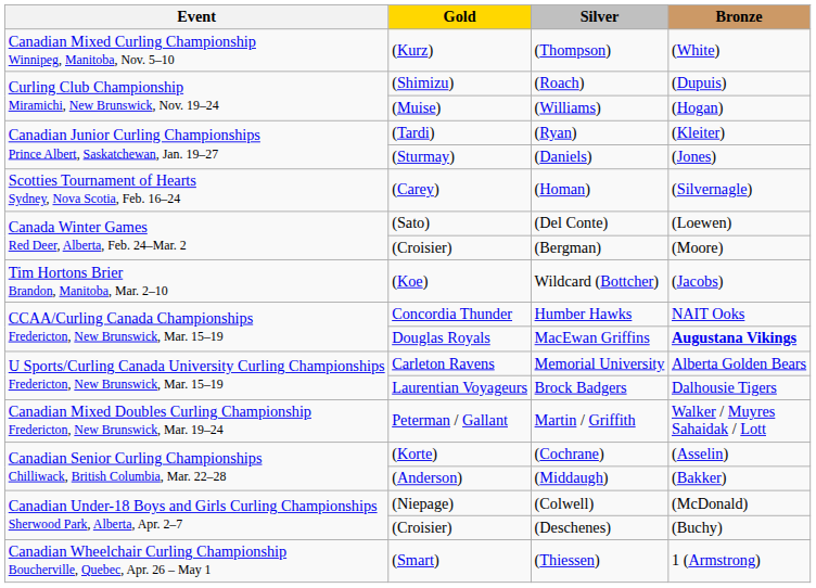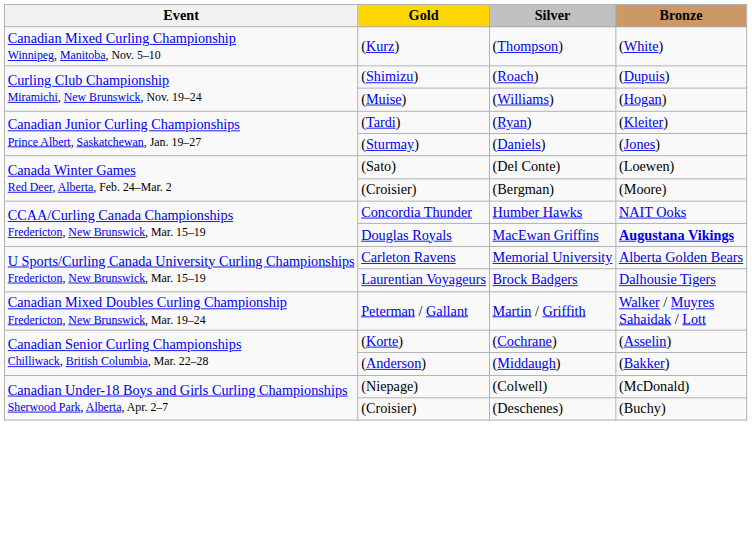- row: Scotties Tournament of Hearts Sydney, Nova Scotia, Feb. 16–24 | (Carey) | (Homan) | (Silvernagle)
- row: Tim Hortons Brier Brandon, Manitoba, Mar. 2–10 | (Koe) | Wildcard (Bottcher) | (Jacobs)
- row: Canadian Wheelchair Curling Championship Boucherville, Quebec, Apr. 26 – May 1 | (Smart) | (Thiessen) | 1 (Armstrong)
